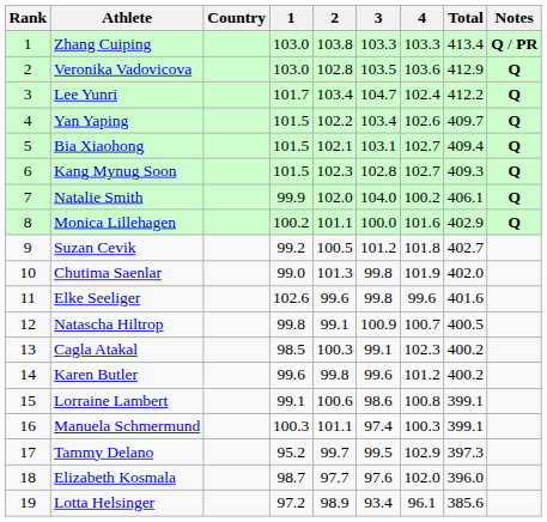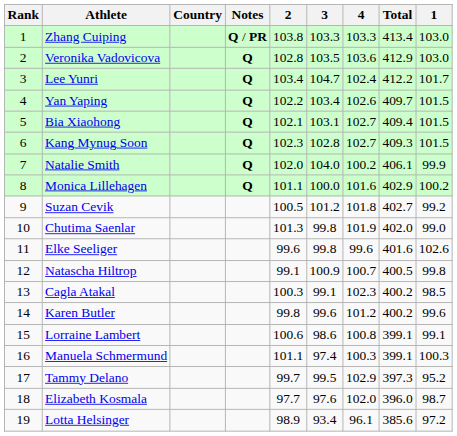columns swapped: 1 <-> Notes
